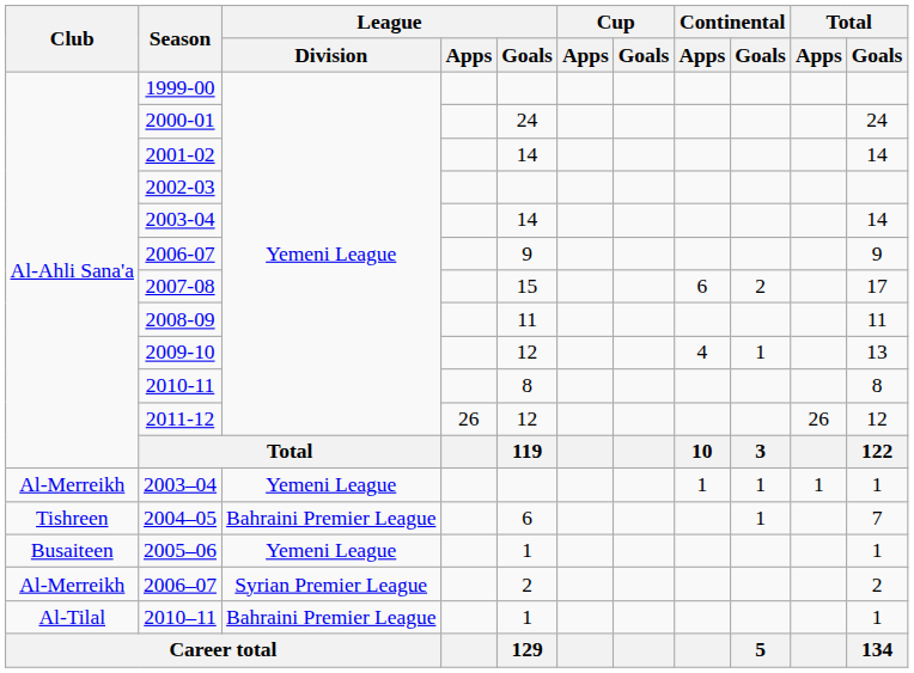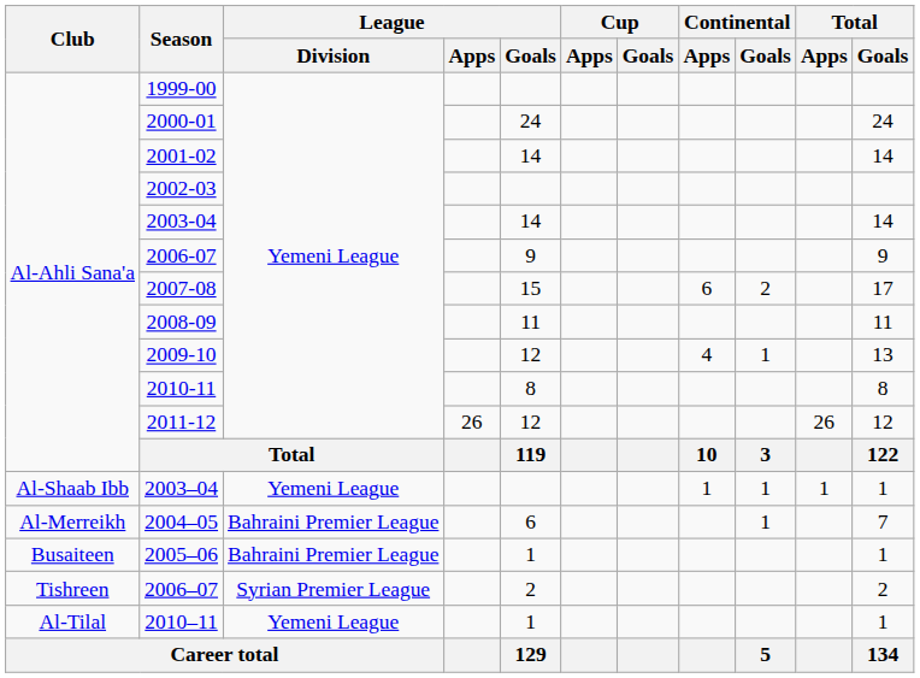2003–04 | Club: Al-Merreikh -> Al-Shaab Ibb
2004–05 | Club: Tishreen -> Al-Merreikh
2005–06 | League / Division: Yemeni League -> Bahraini Premier League
2006–07 | Club: Al-Merreikh -> Tishreen
2010–11 | League / Division: Bahraini Premier League -> Yemeni League
